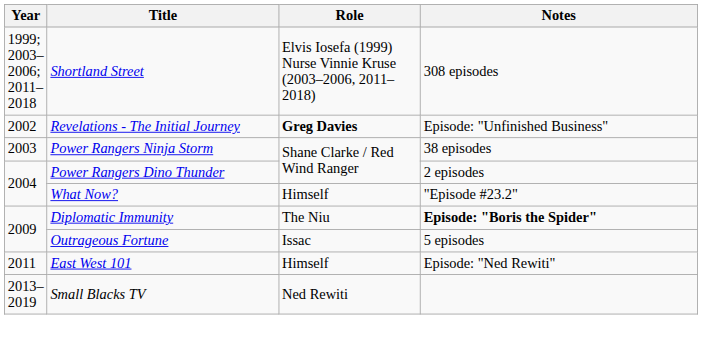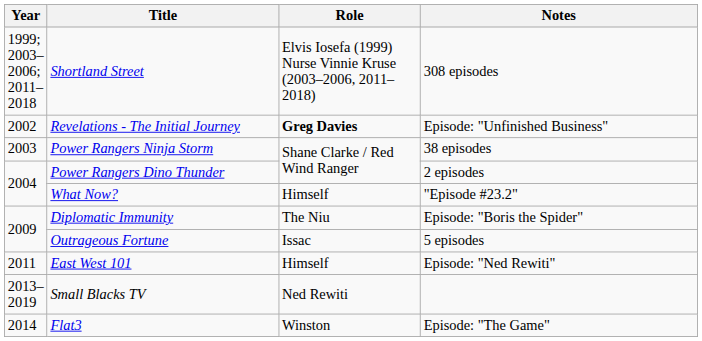Diplomatic Immunity | Notes: bold -> normal
+ row: 2014 | Flat3 | Winston | Episode: "The Game"
